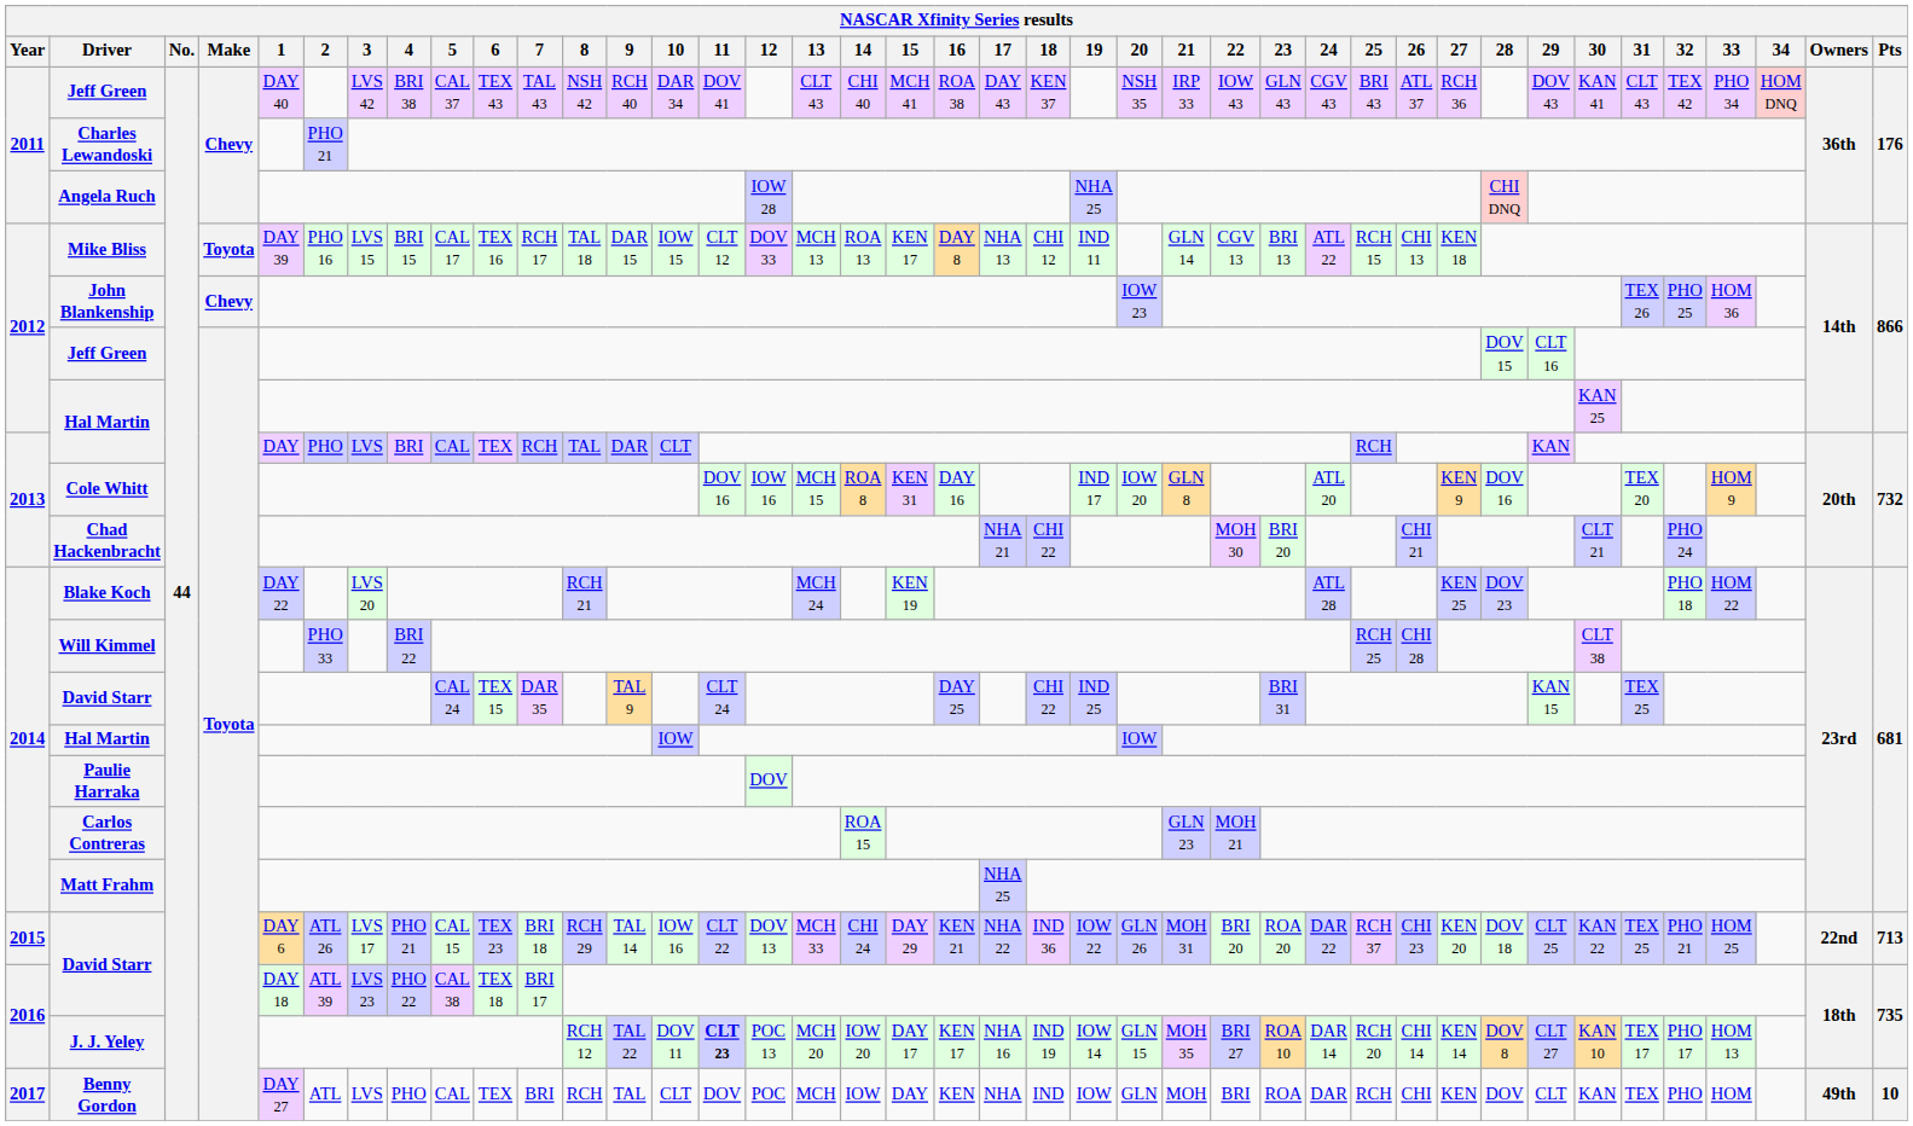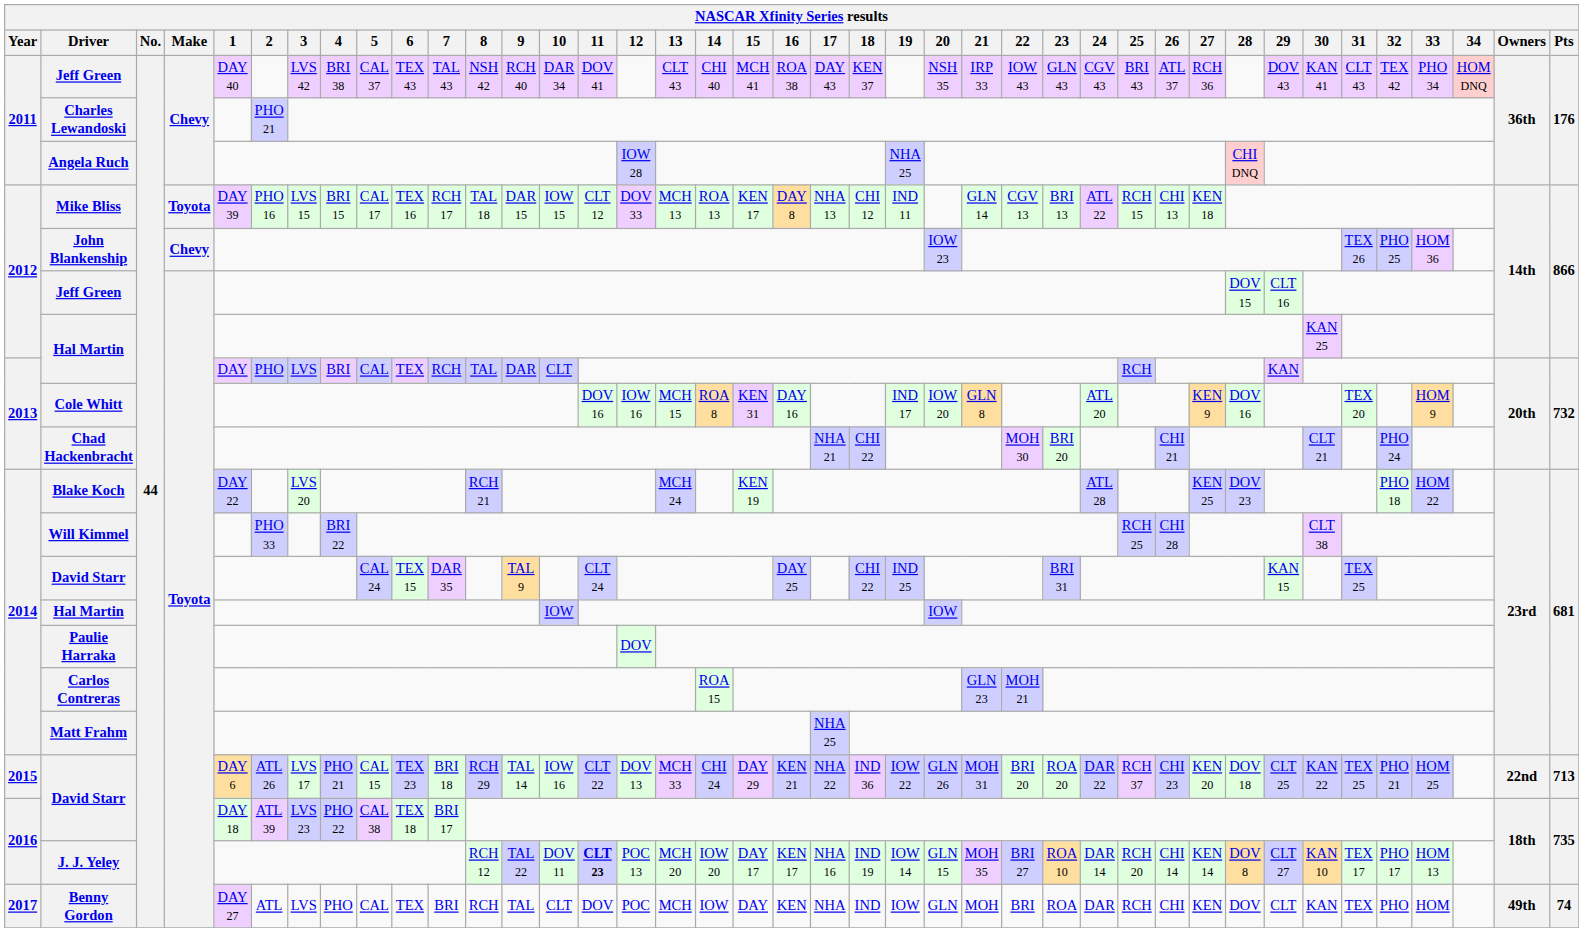Benny Gordon | Pts: 10 -> 74
